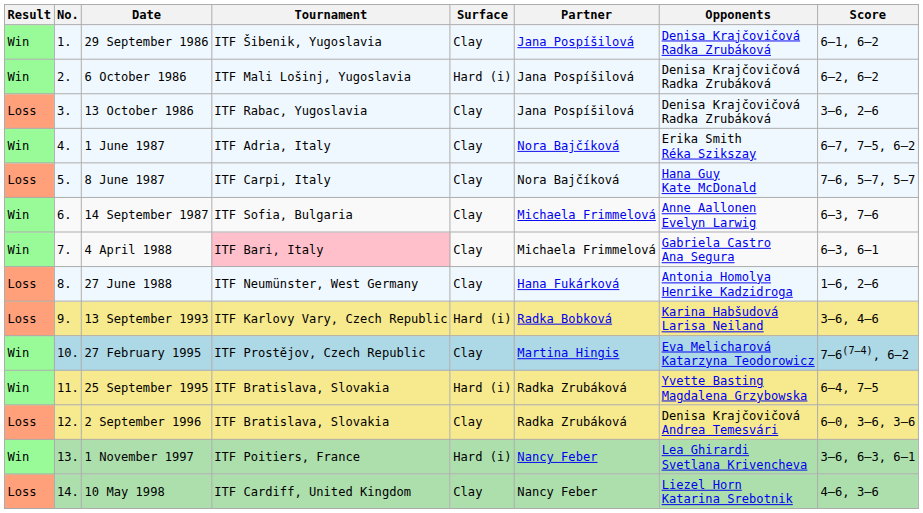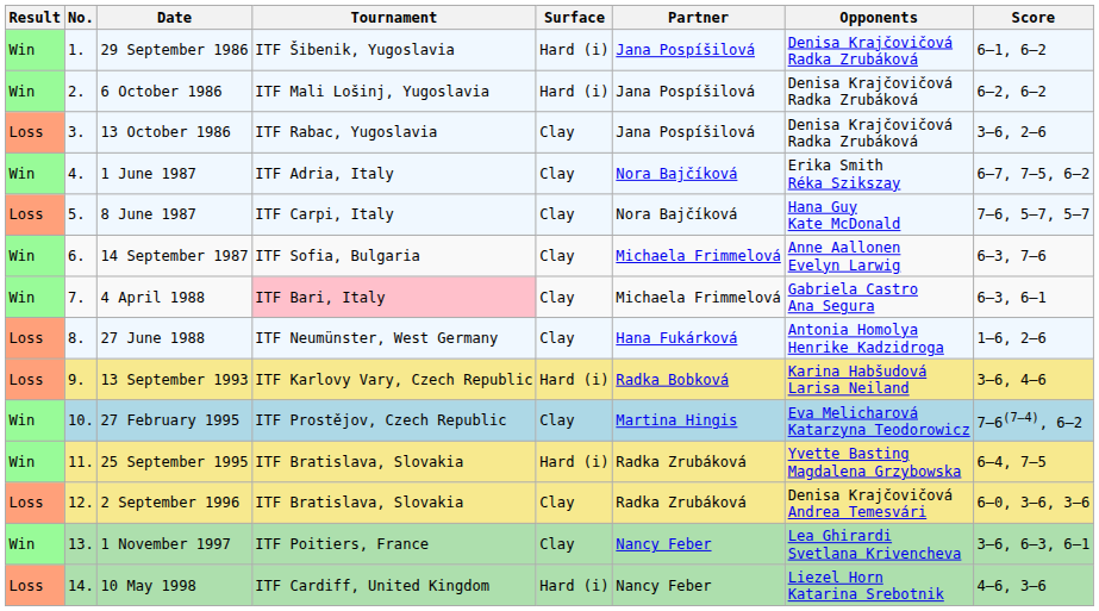29 September 1986 | Surface: Clay -> Hard (i)
1 November 1997 | Surface: Hard (i) -> Clay
10 May 1998 | Surface: Clay -> Hard (i)
